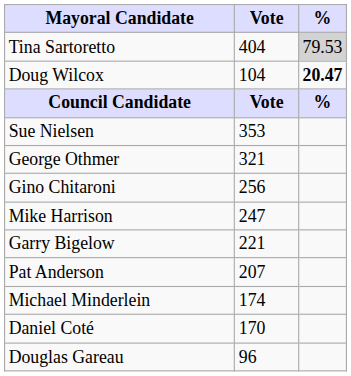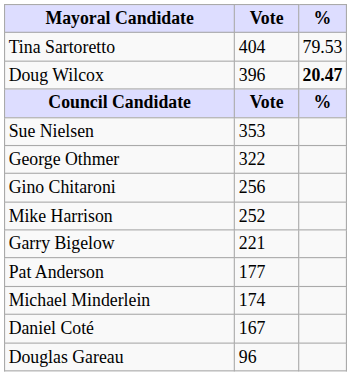Tina Sartoretto | %: lightgrey background -> no background
Doug Wilcox | Vote: 104 -> 396
George Othmer | Vote: 321 -> 322
Mike Harrison | Vote: 247 -> 252
Pat Anderson | Vote: 207 -> 177
Daniel Coté | Vote: 170 -> 167
